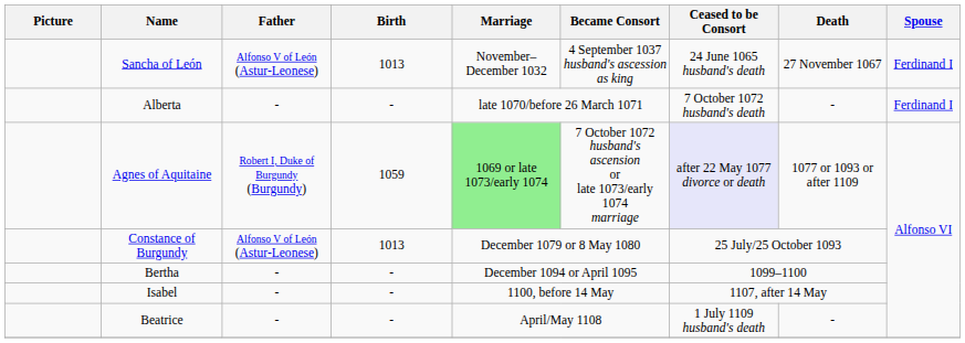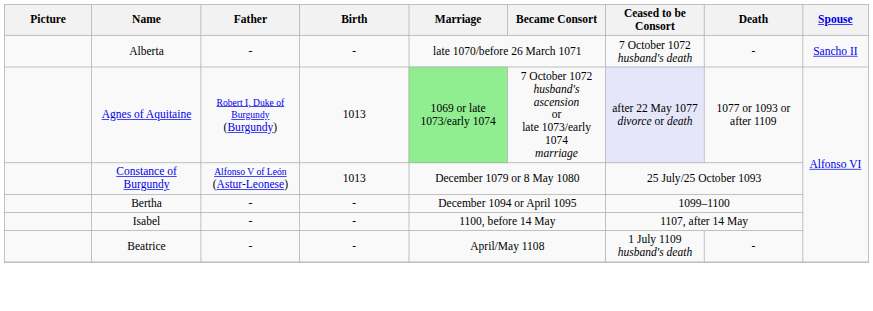- row: Sancha of León | Alfonso V of León (Astur-Leonese) | 1013 | November–December 1032 | 4 September 1037 husband's ascession as king | 24 June 1065 husband's death | 27 November 1067 | Ferdinand I
Alberta | Spouse: Ferdinand I -> Sancho II
Agnes of Aquitaine | Birth: 1059 -> 1013
